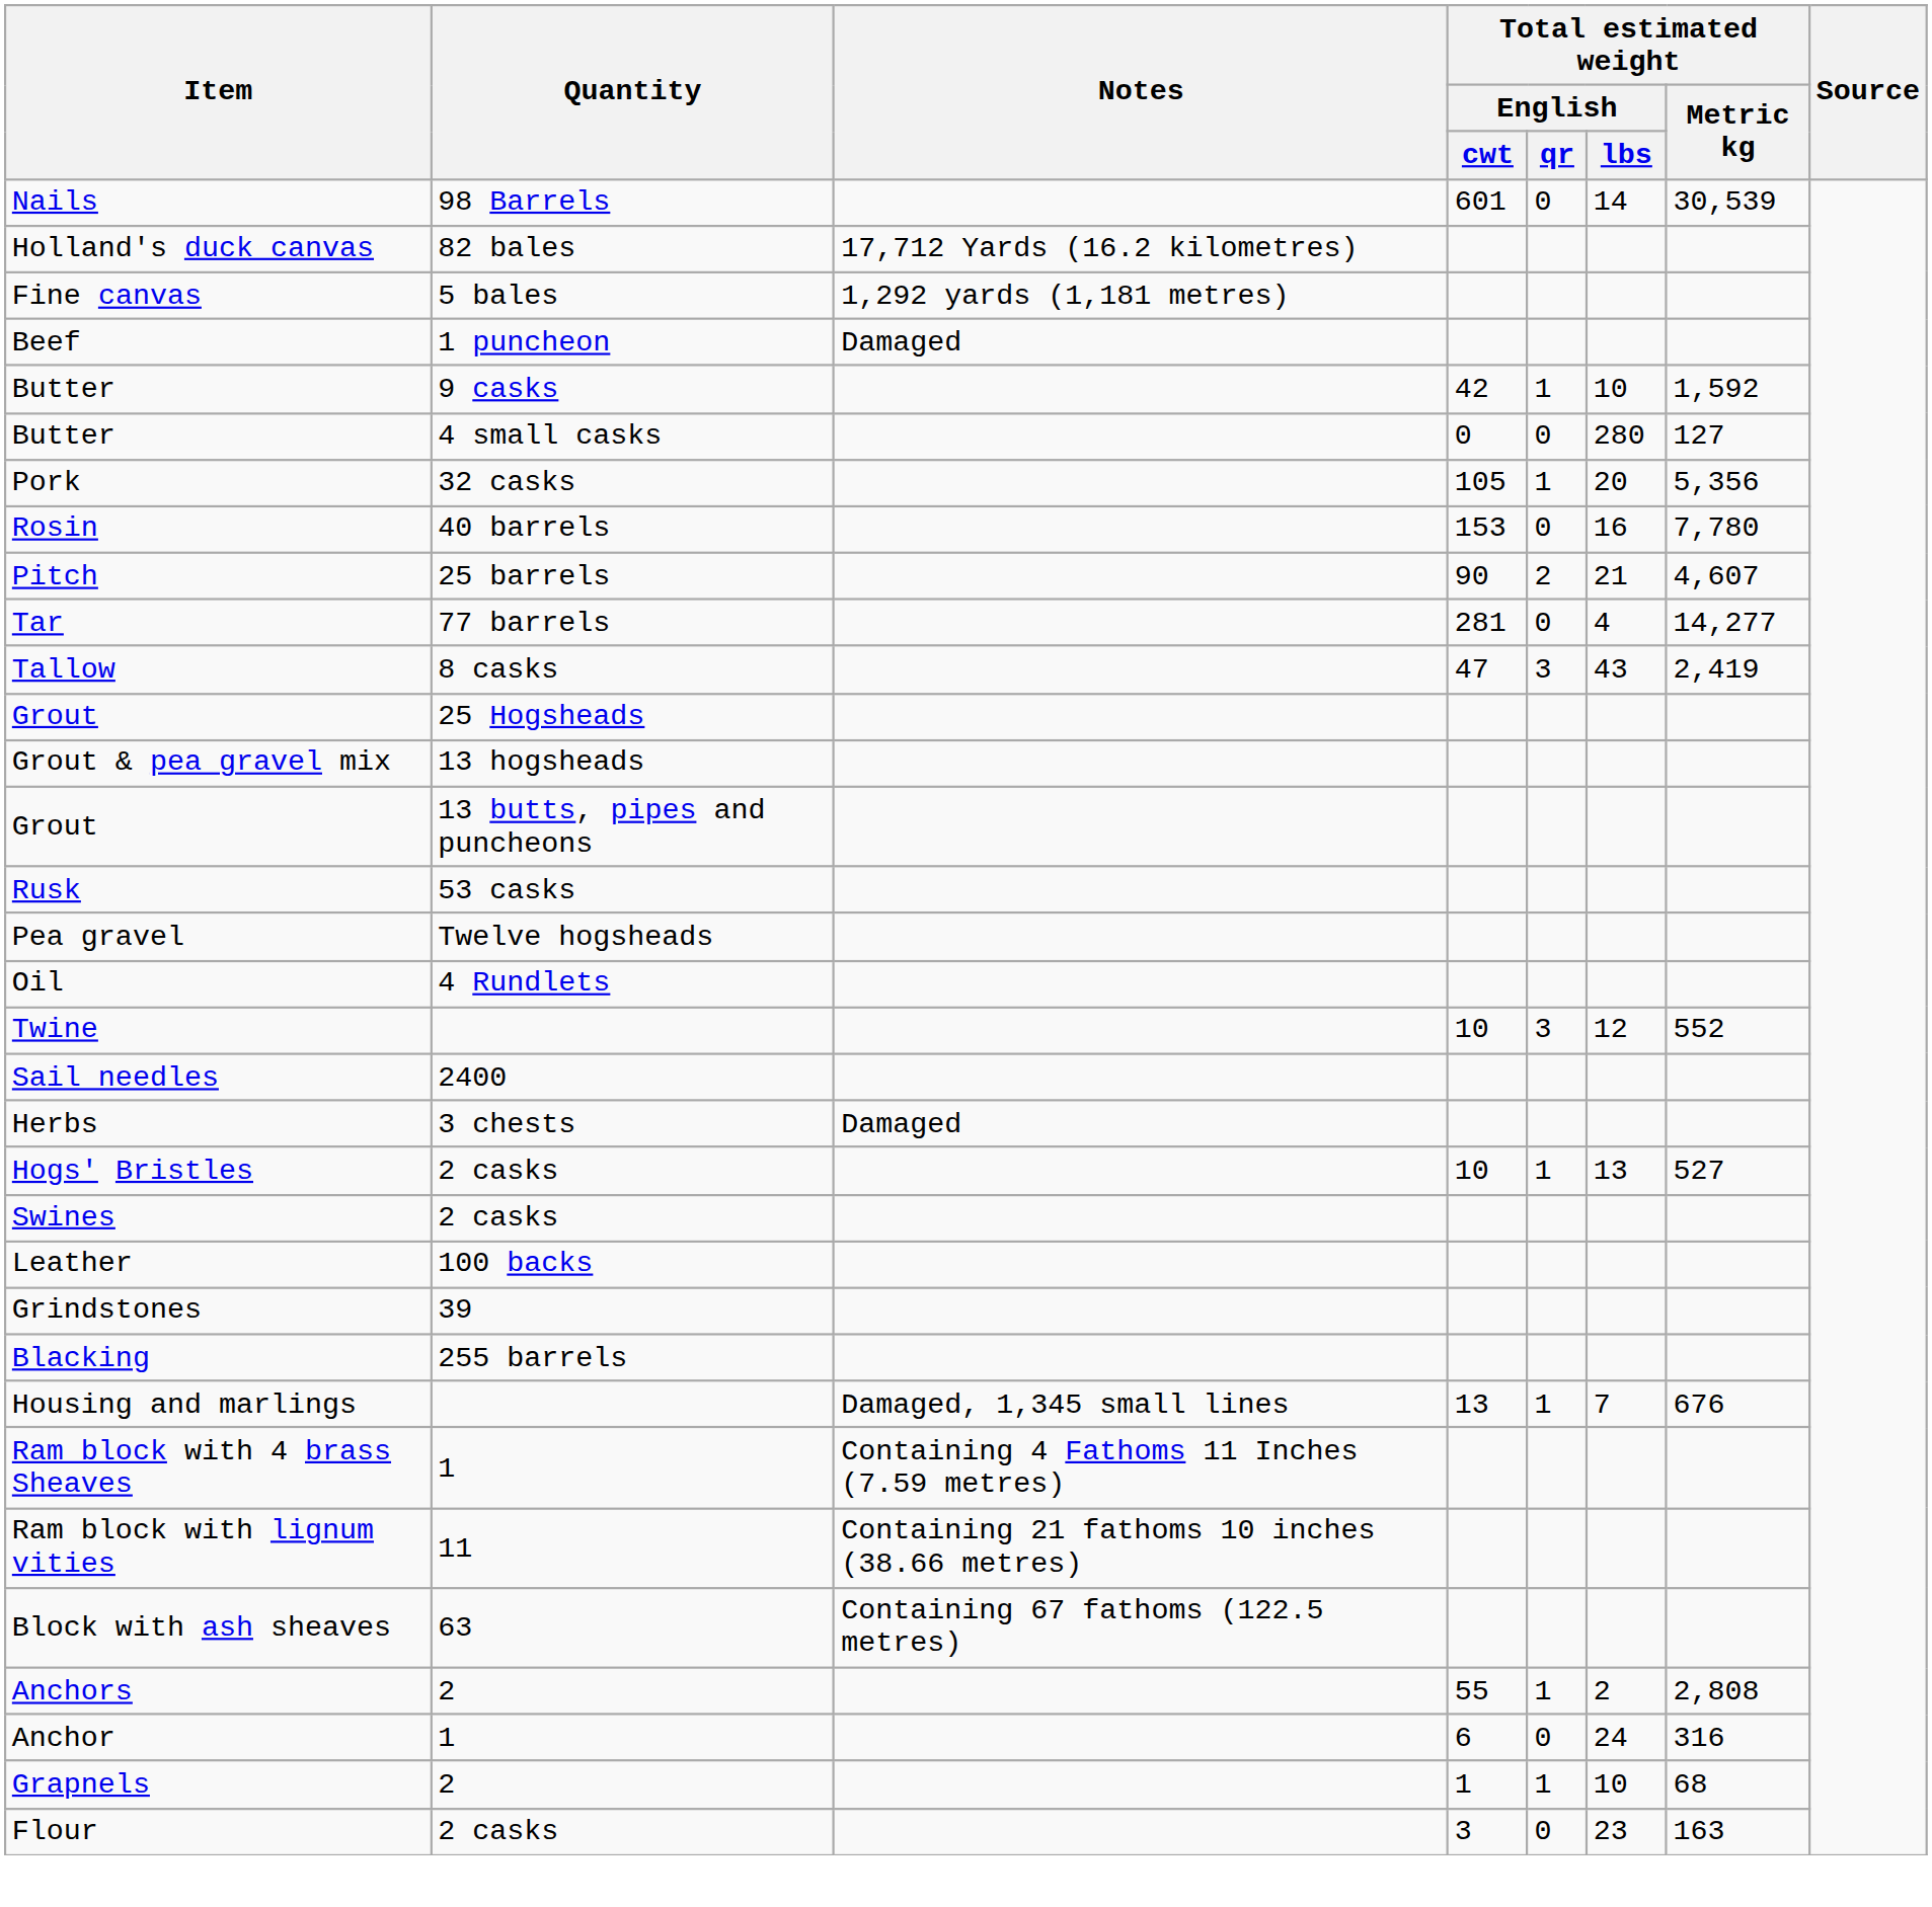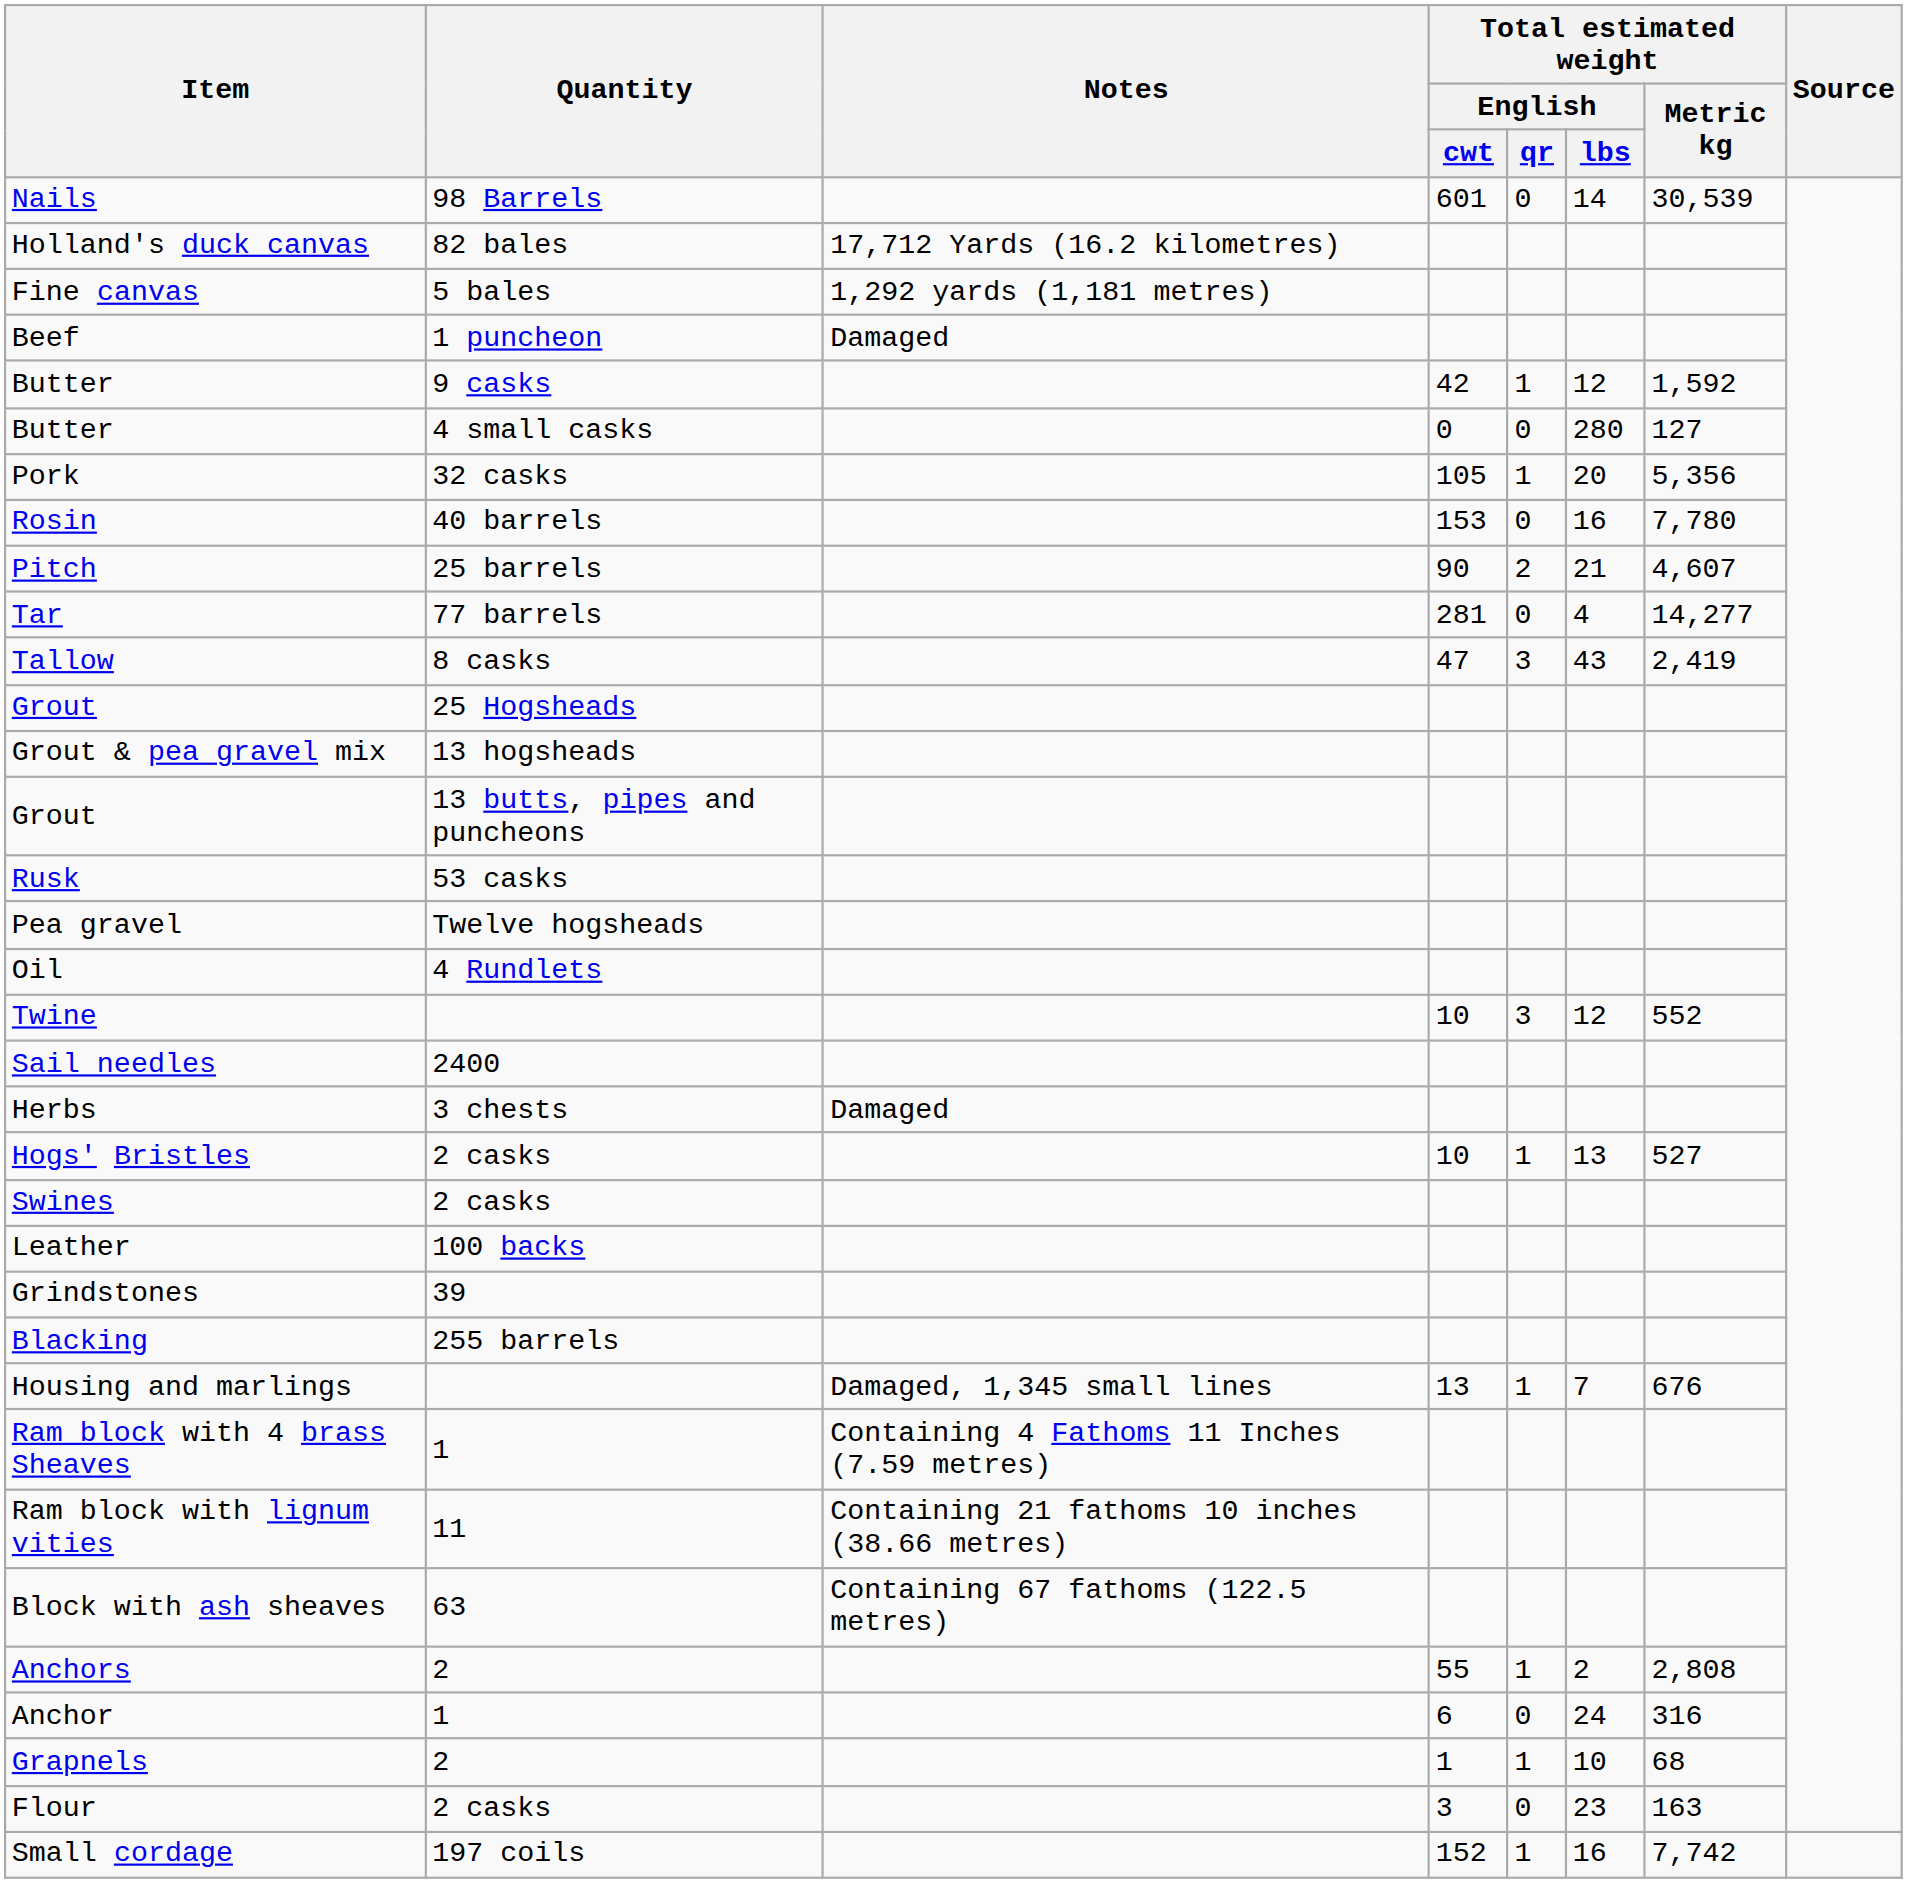Butter / 9 casks | Total estimated weight / English / lbs: 10 -> 12
+ row: Small cordage | 197 coils | 152 | 1 | 16 | 7,742
